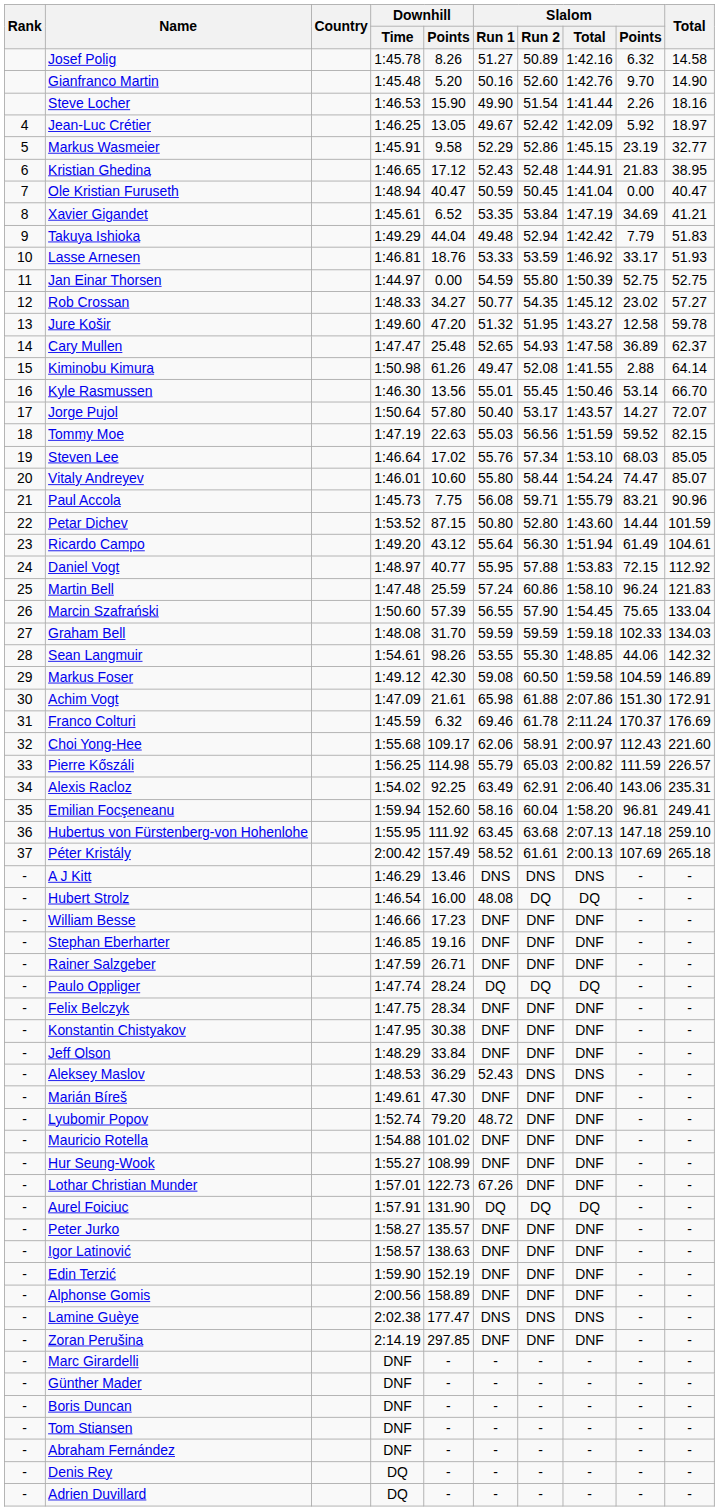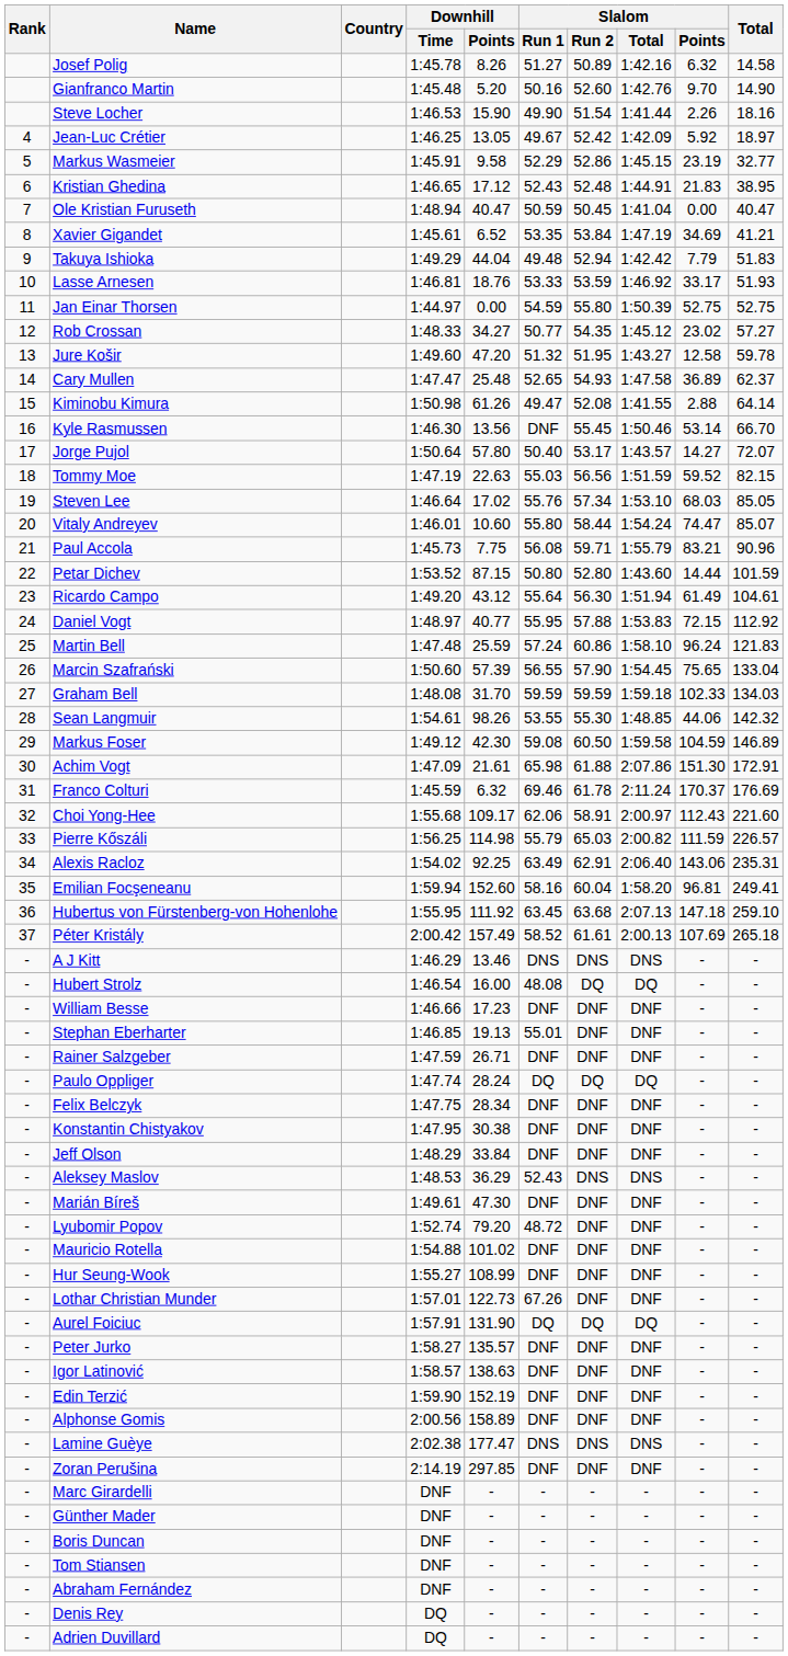Kyle Rasmussen | Slalom / Run 1: 55.01 -> DNF
Stephan Eberharter | Downhill / Points: 19.16 -> 19.13
Stephan Eberharter | Slalom / Run 1: DNF -> 55.01
